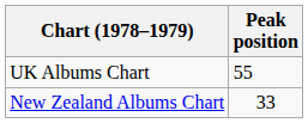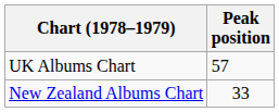UK Albums Chart | Peak position: 55 -> 57
